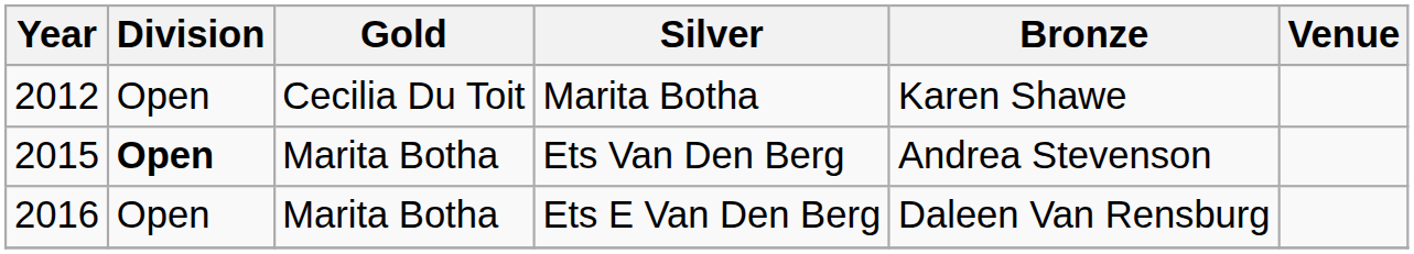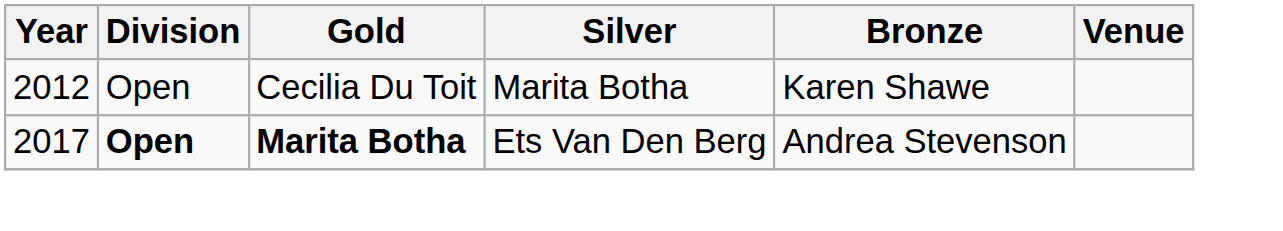Ets Van Den Berg | Year: 2015 -> 2017
Ets Van Den Berg | Gold: normal -> bold
- row: 2016 | Open | Marita Botha | Ets E Van Den Berg | Daleen Van Rensburg
